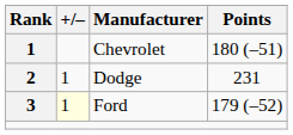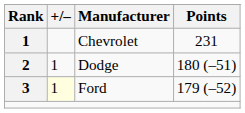Chevrolet | Points: 180 (–51) -> 231
Dodge | Points: 231 -> 180 (–51)
